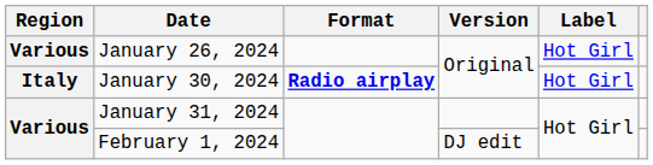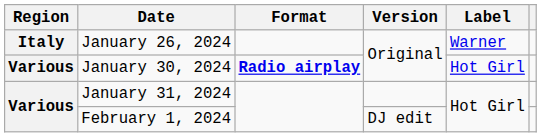January 26, 2024 | Region: Various -> Italy
January 26, 2024 | Label: Hot Girl -> Warner
January 30, 2024 | Region: Italy -> Various
